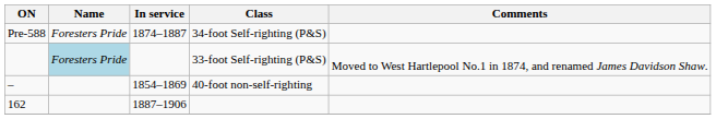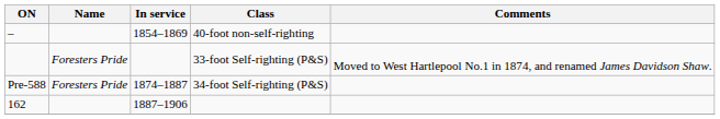rows swapped: 40-foot non-self-righting <-> 34-foot Self-righting (P&S)
33-foot Self-righting (P&S) | Name: lightblue background -> no background
